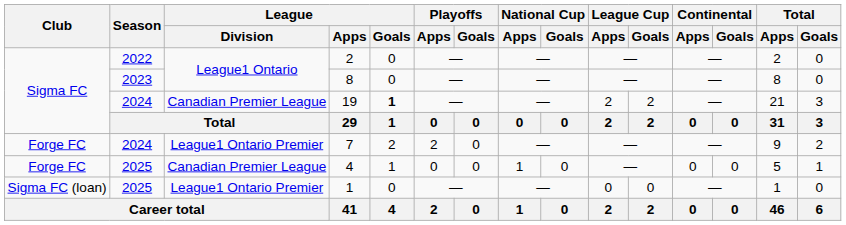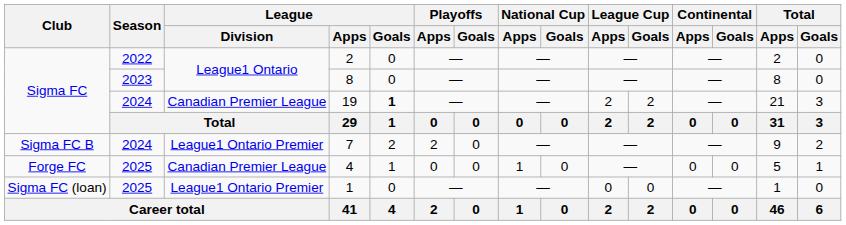7 | Club: Forge FC -> Sigma FC B
